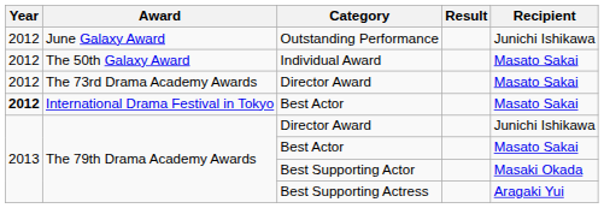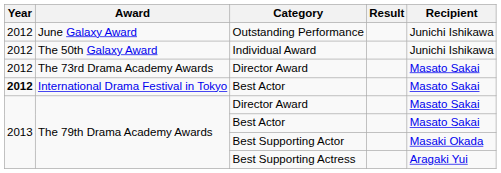Individual Award | Recipient: Masato Sakai -> Junichi Ishikawa
The 79th Drama Academy Awards / Director Award | Recipient: Junichi Ishikawa -> Masato Sakai
